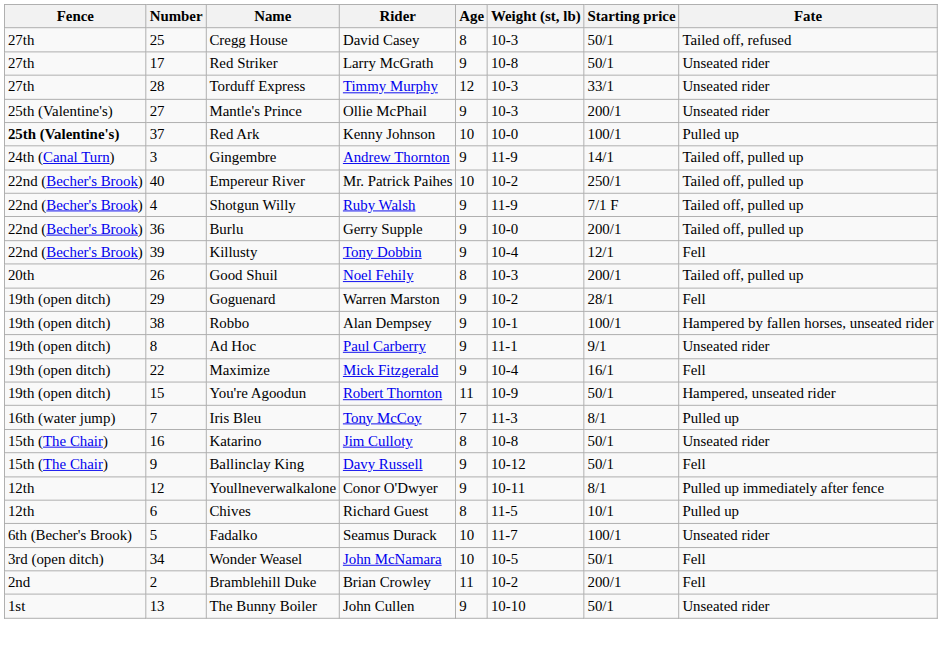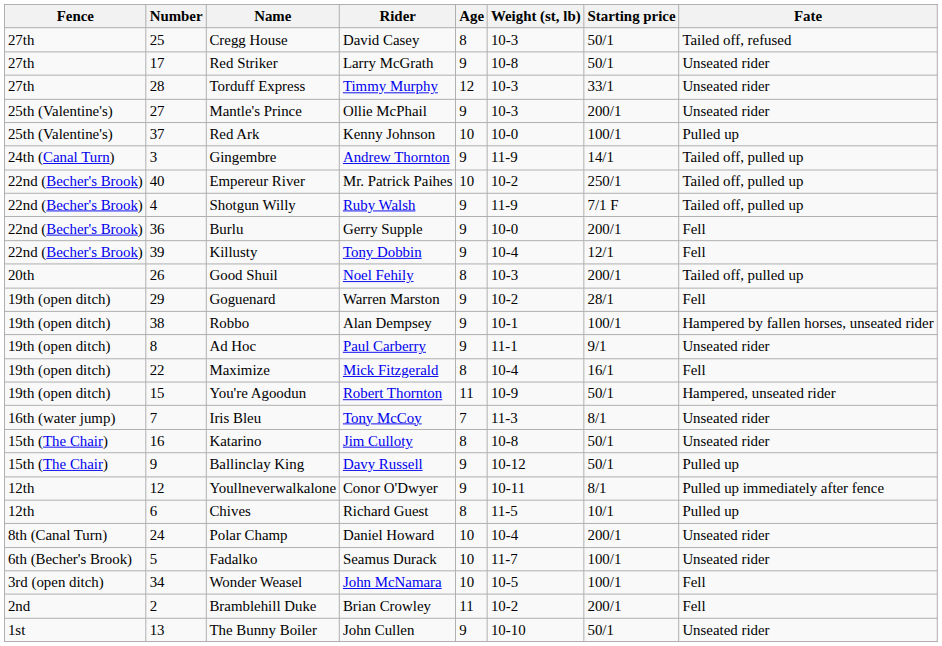Red Ark | Fence: bold -> normal
Burlu | Fate: Tailed off, pulled up -> Fell
Maximize | Age: 9 -> 8
Iris Bleu | Fate: Pulled up -> Unseated rider
Ballinclay King | Fate: Fell -> Pulled up
+ row: 8th (Canal Turn) | 24 | Polar Champ | Daniel Howard | 10 | 10-4 | 200/1 | Unseated rider
Wonder Weasel | Starting price: 50/1 -> 100/1
